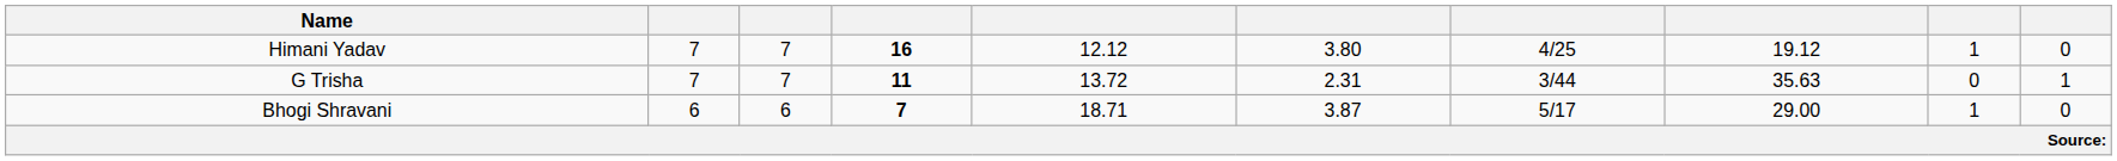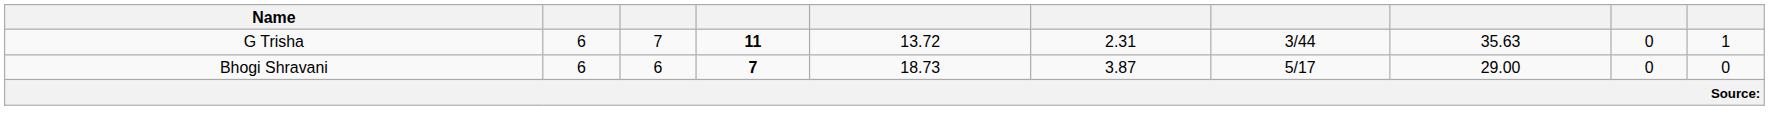- row: Himani Yadav | 7 | 7 | 16 | 12.12 | 3.80 | 4/25 | 19.12 | 1 | 0
G Trisha | column 2: 7 -> 6
Bhogi Shravani | column 5: 18.71 -> 18.73
Bhogi Shravani | column 9: 1 -> 0
